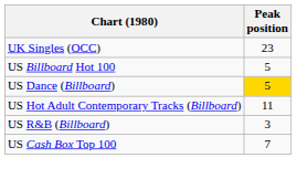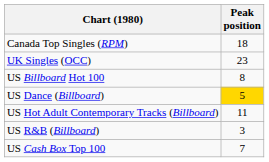+ row: Canada Top Singles (RPM) | 18
US Billboard Hot 100 | Peak position: 5 -> 8
